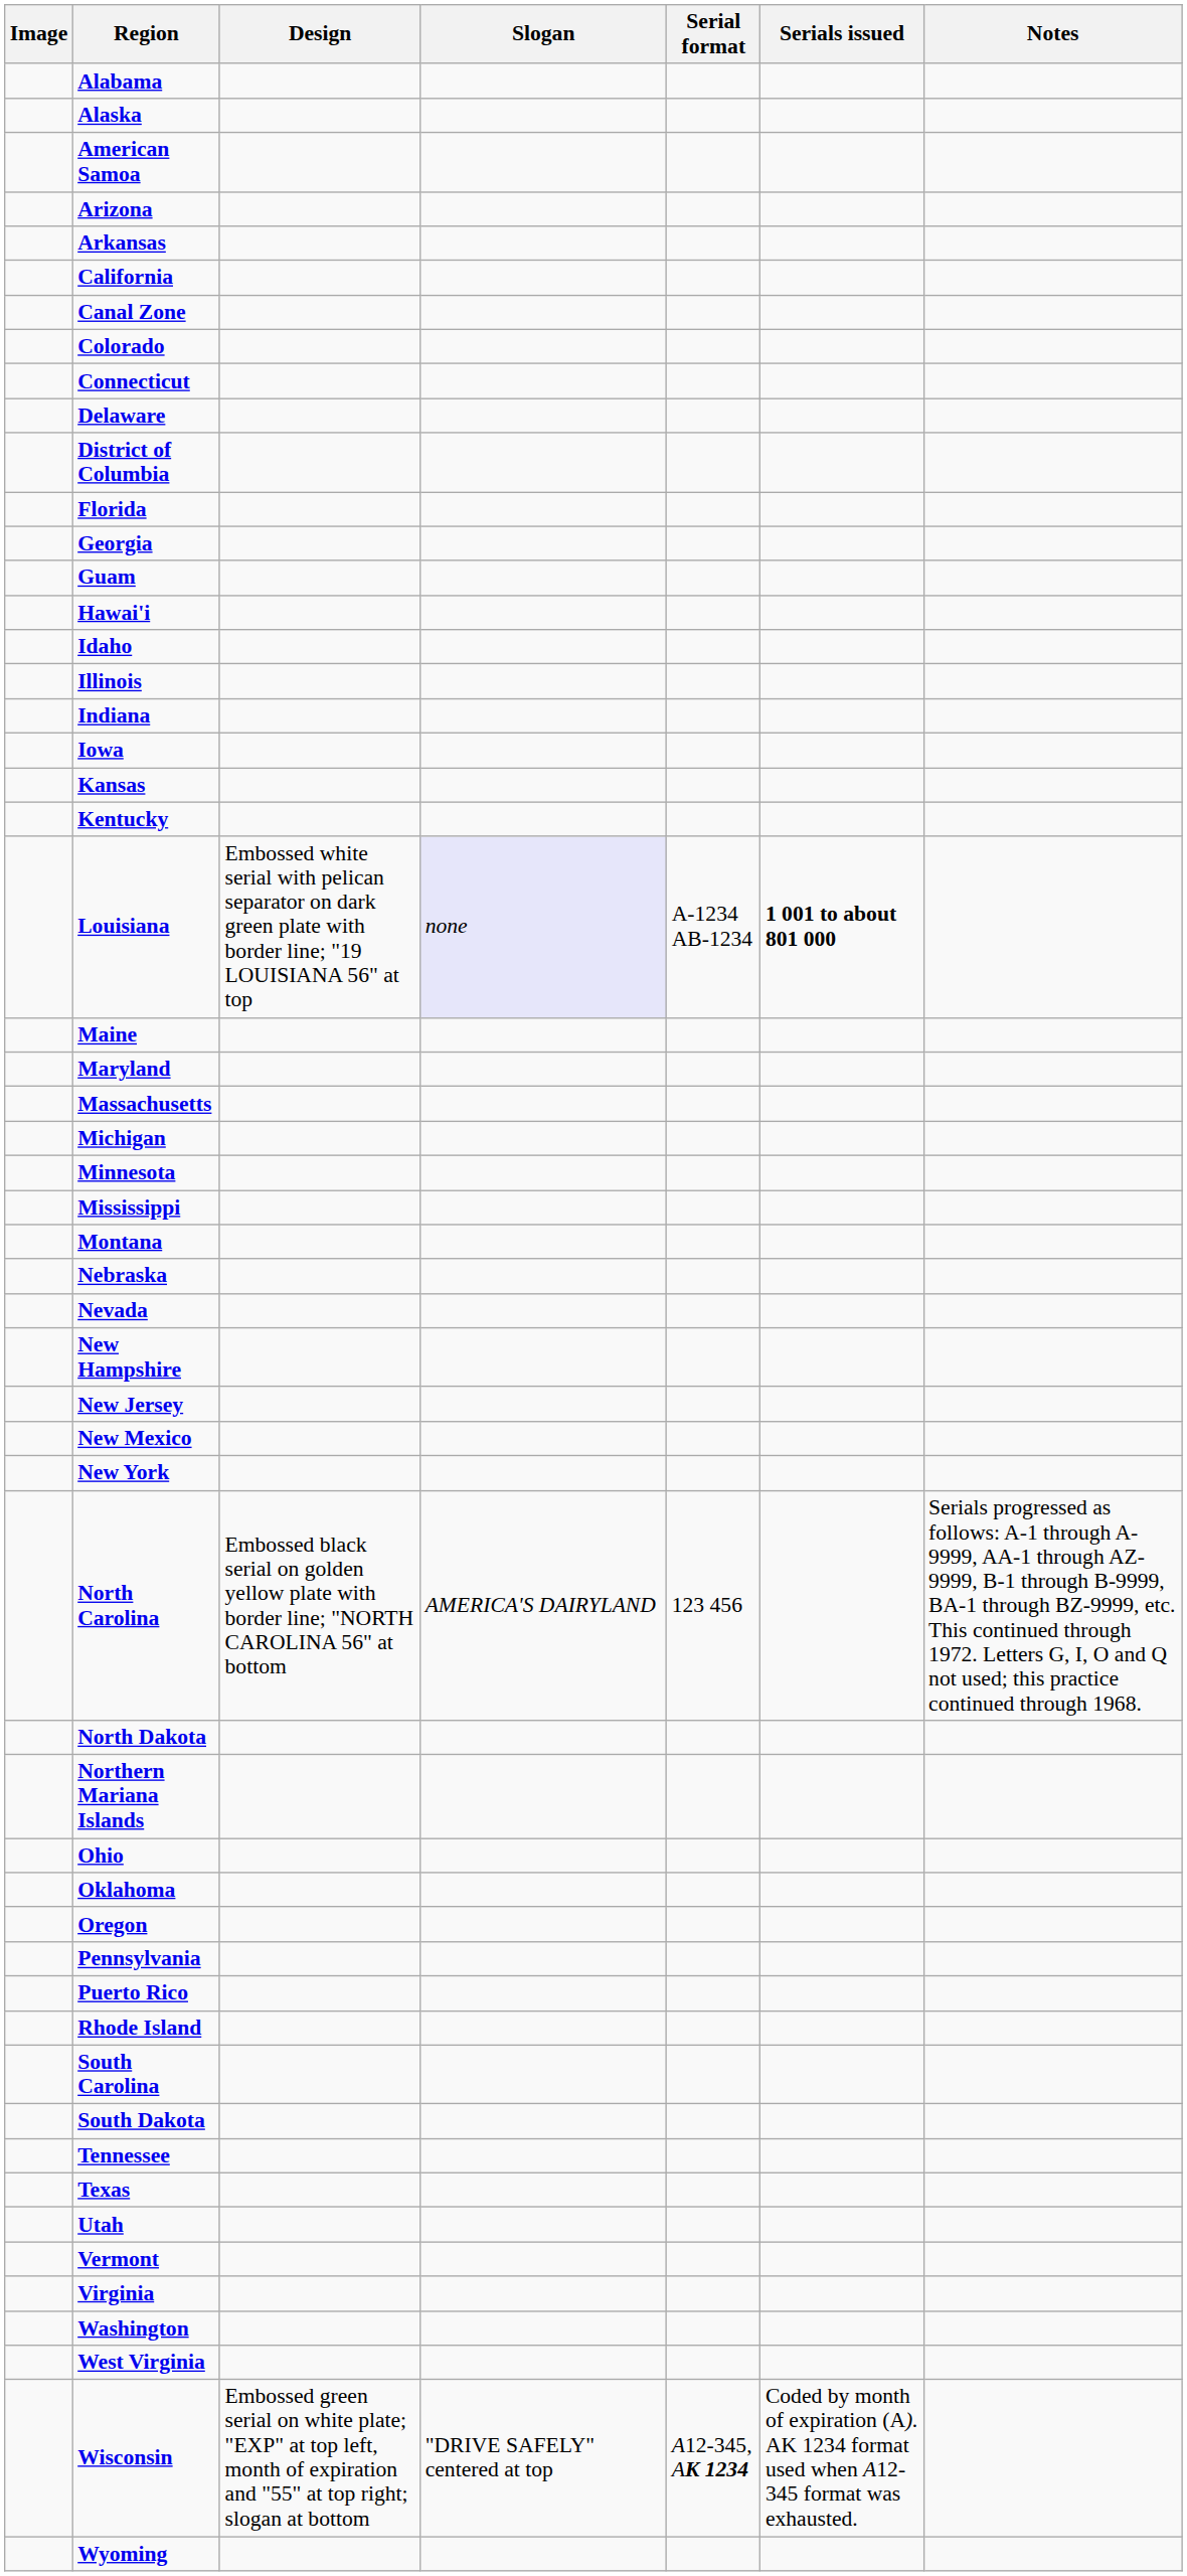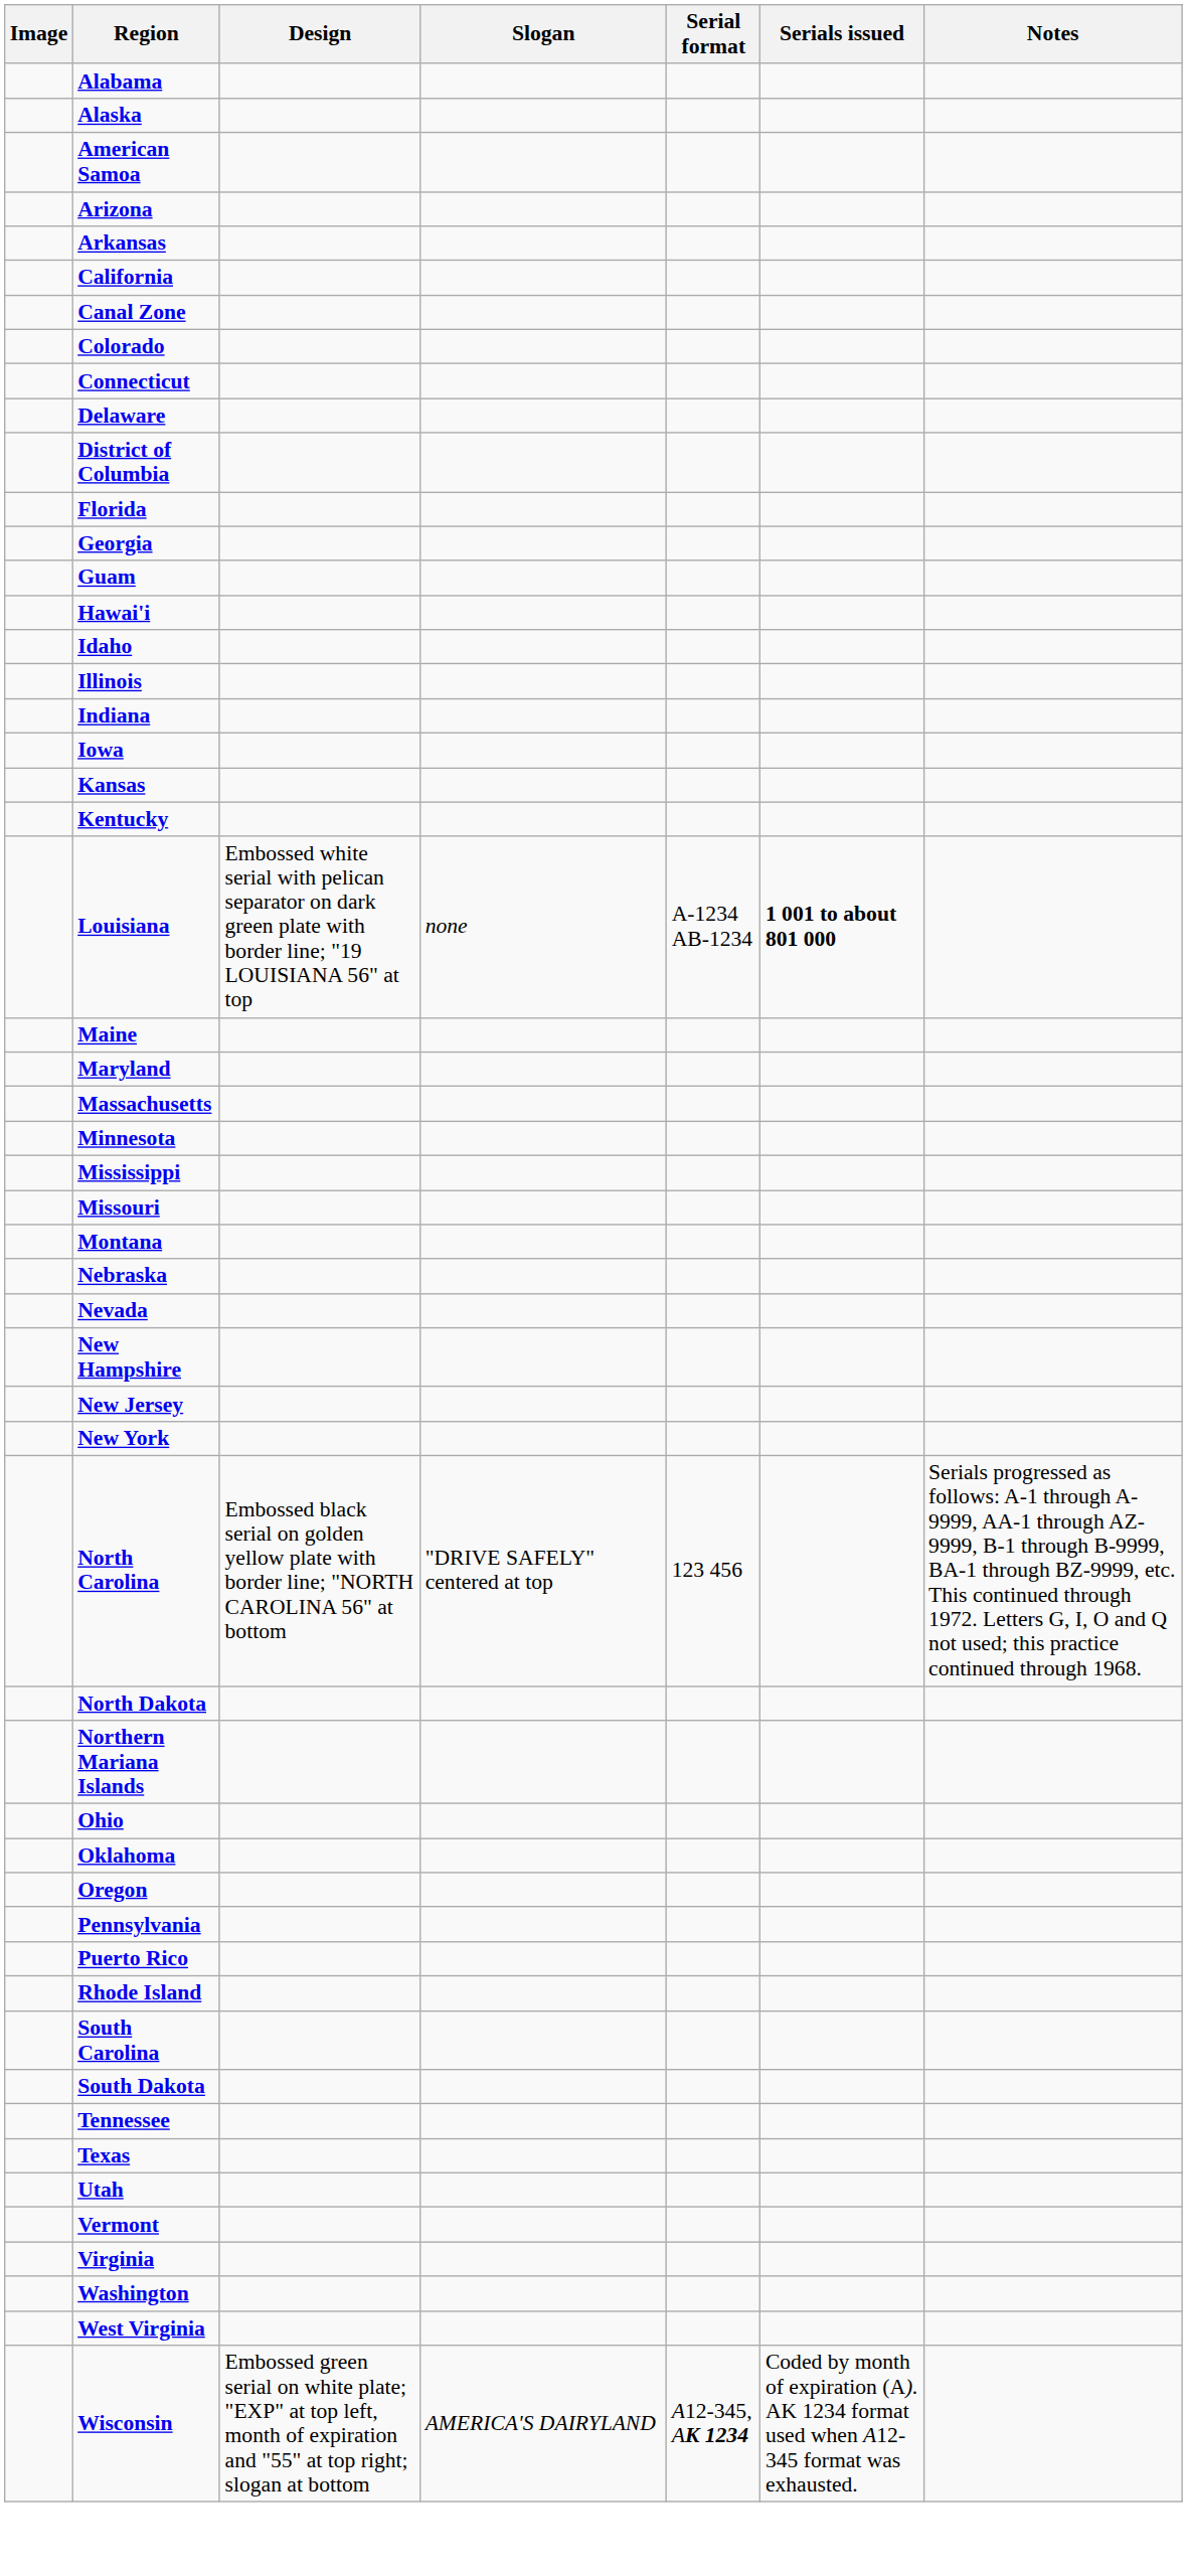Louisiana | Slogan: lavender background -> no background
- row: Michigan
+ row: Missouri
- row: New Mexico
North Carolina | Slogan: AMERICA'S DAIRYLAND -> "DRIVE SAFELY" centered at top
Wisconsin | Slogan: "DRIVE SAFELY" centered at top -> AMERICA'S DAIRYLAND
- row: Wyoming
